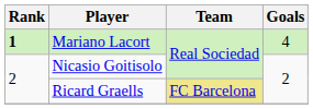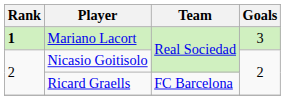Mariano Lacort | Goals: 4 -> 3
Ricard Graells | Team: khaki background -> no background
